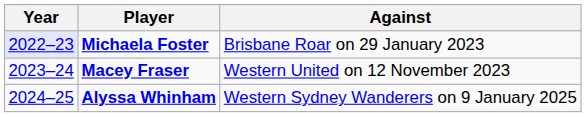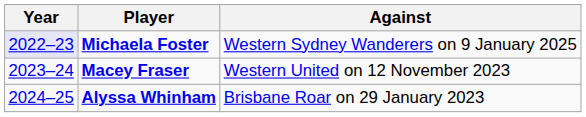Michaela Foster | Against: Brisbane Roar on 29 January 2023 -> Western Sydney Wanderers on 9 January 2025
Alyssa Whinham | Against: Western Sydney Wanderers on 9 January 2025 -> Brisbane Roar on 29 January 2023
